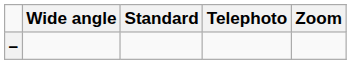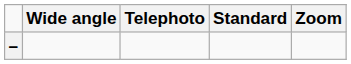columns swapped: Standard <-> Telephoto
